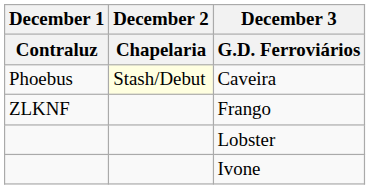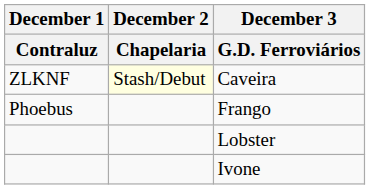Caveira | December 1 / Contraluz: Phoebus -> ZLKNF
Frango | December 1 / Contraluz: ZLKNF -> Phoebus
